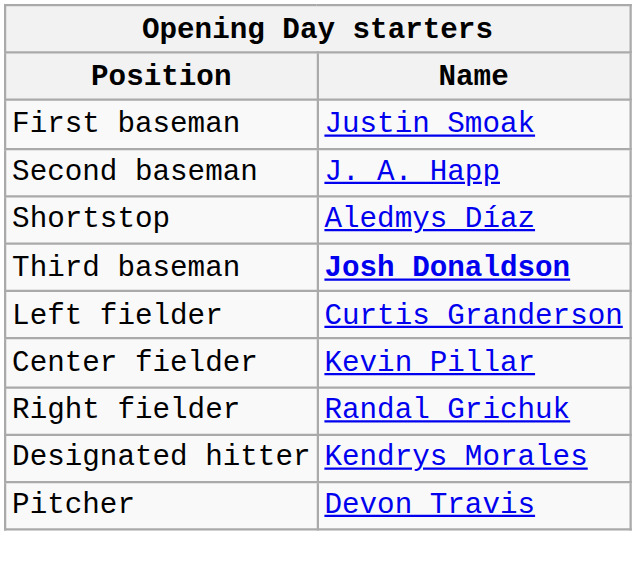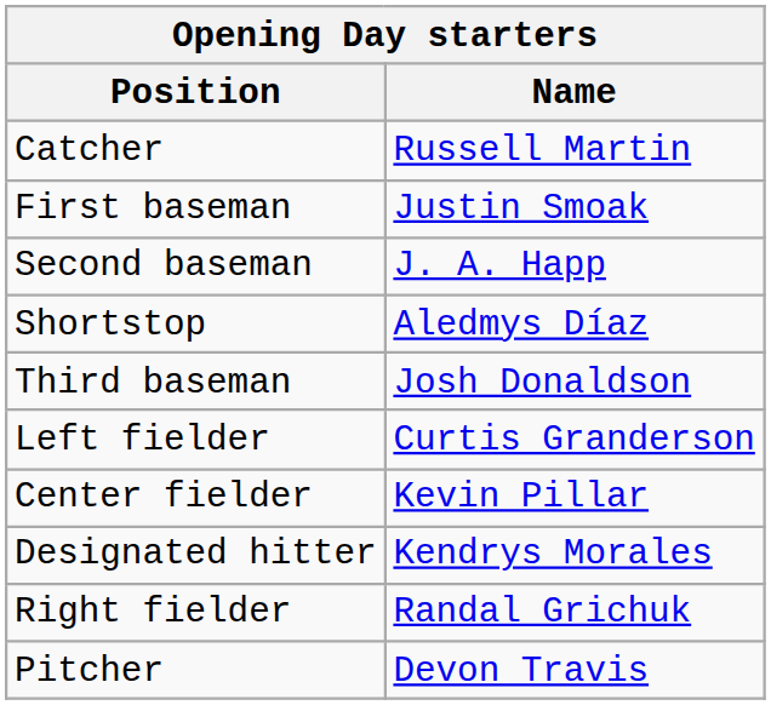+ row: Catcher | Russell Martin
Third baseman | Name: bold -> normal
rows swapped: Right fielder <-> Designated hitter
